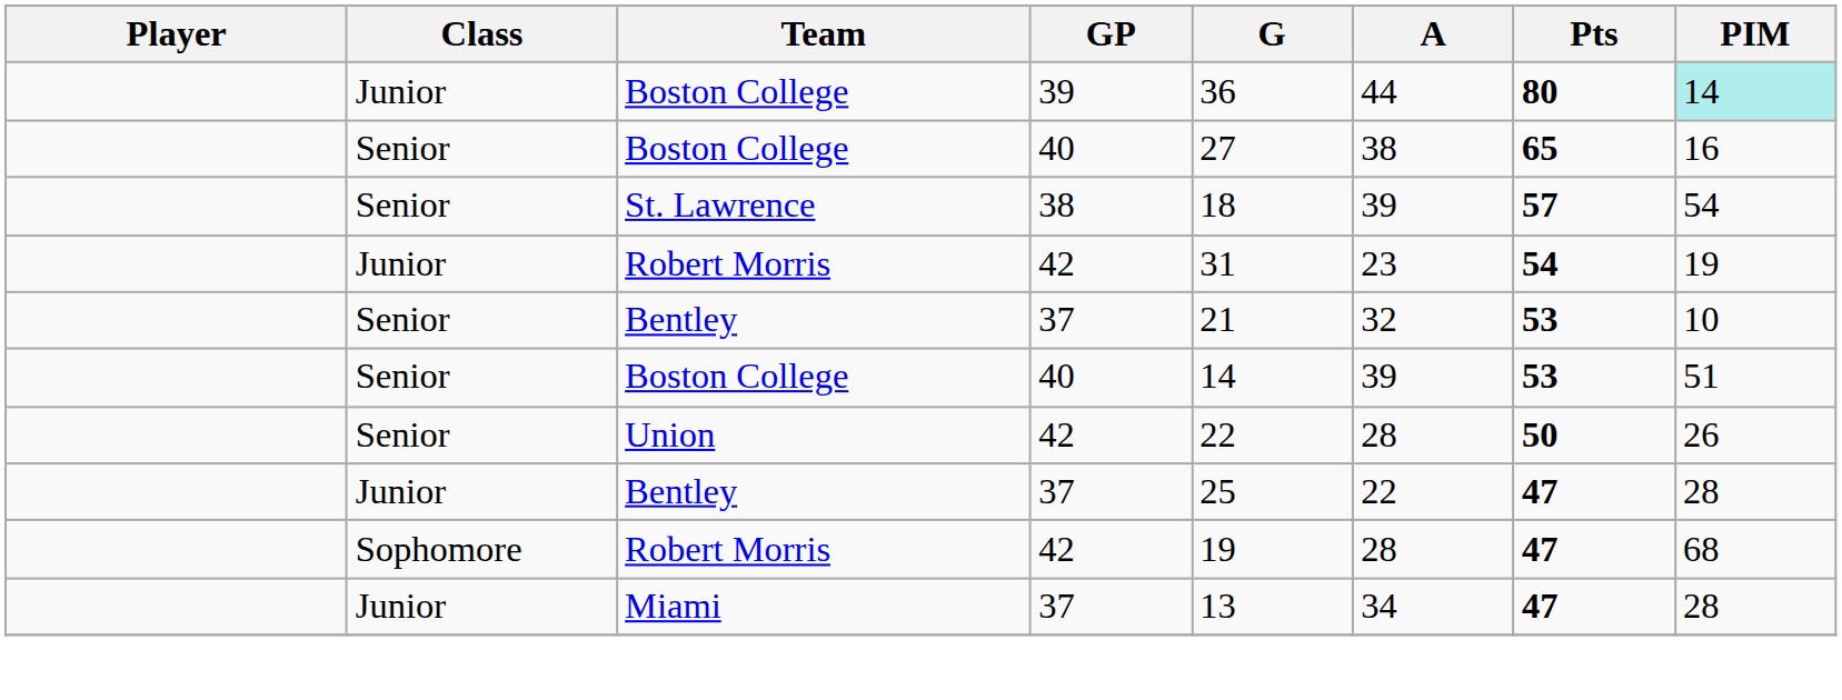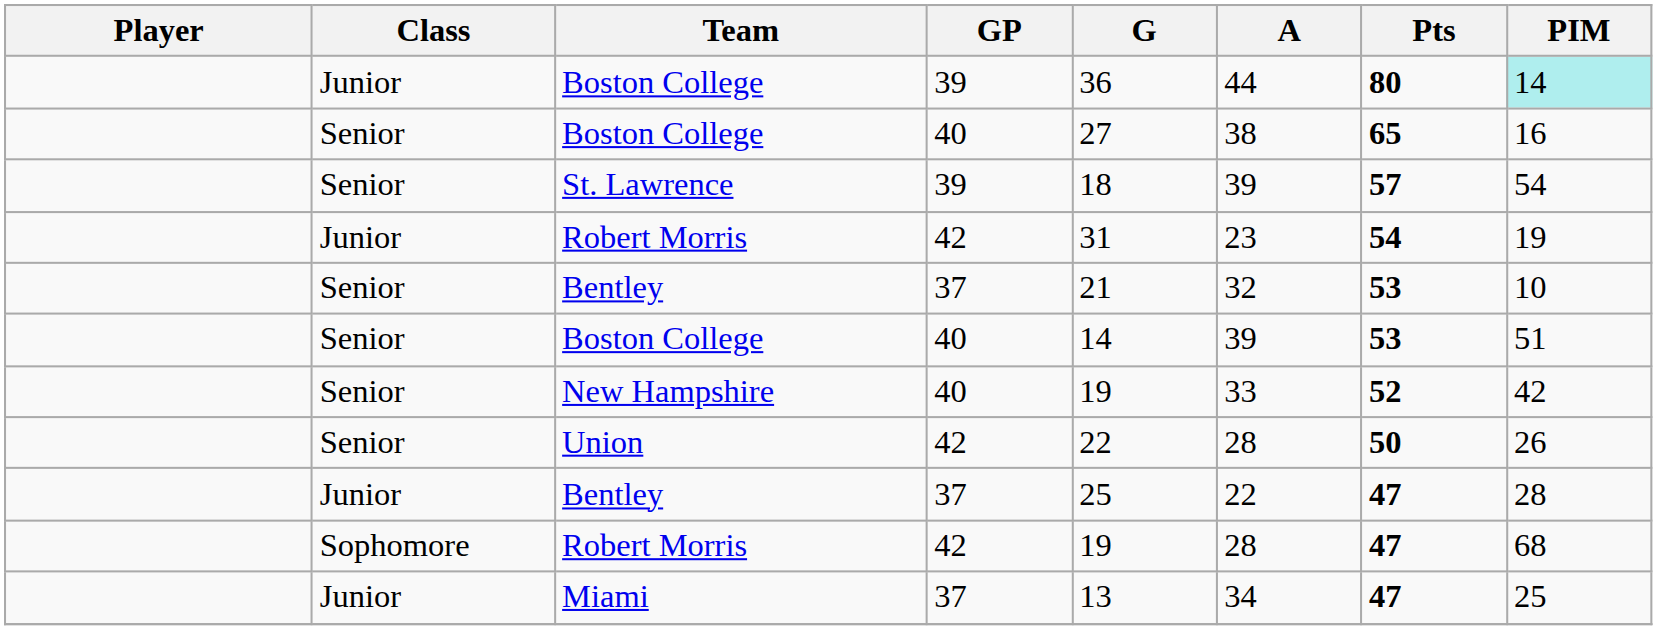St. Lawrence | GP: 38 -> 39
+ row: Senior | New Hampshire | 40 | 19 | 33 | 52 | 42
Miami | PIM: 28 -> 25
